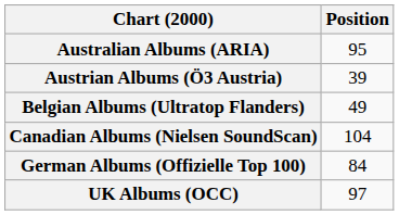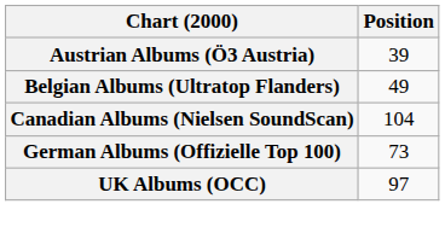- row: Australian Albums (ARIA) | 95
German Albums (Offizielle Top 100) | Position: 84 -> 73
